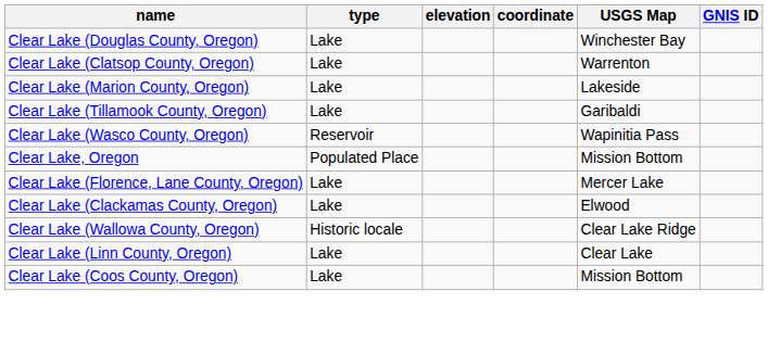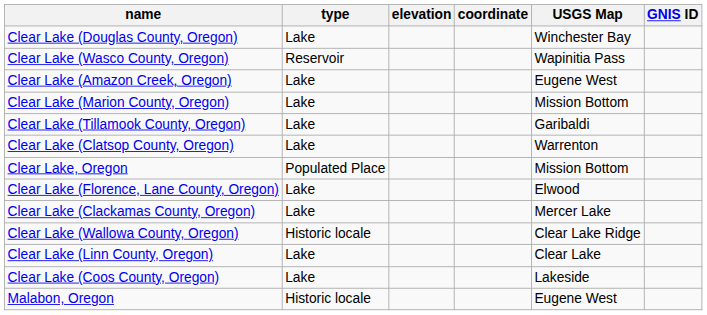rows swapped: Clear Lake (Wasco County, Oregon) <-> Clear Lake (Clatsop County, Oregon)
+ row: Clear Lake (Amazon Creek, Oregon) | Lake | Eugene West
Clear Lake (Marion County, Oregon) | USGS Map: Lakeside -> Mission Bottom
Clear Lake (Florence, Lane County, Oregon) | USGS Map: Mercer Lake -> Elwood
Clear Lake (Clackamas County, Oregon) | USGS Map: Elwood -> Mercer Lake
Clear Lake (Coos County, Oregon) | USGS Map: Mission Bottom -> Lakeside
+ row: Malabon, Oregon | Historic locale | Eugene West
